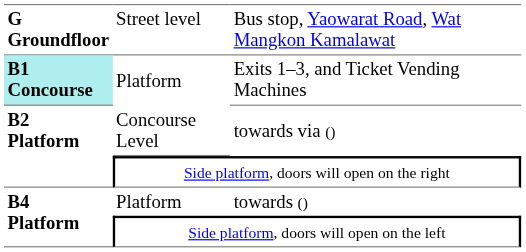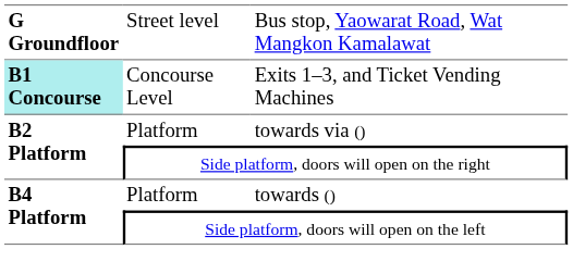Exits 1–3, and Ticket Vending Machines | column 2: Platform -> Concourse Level
towards via () | column 2: Concourse Level -> Platform
